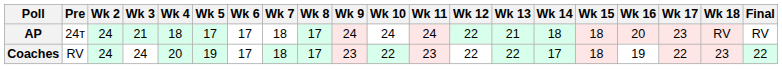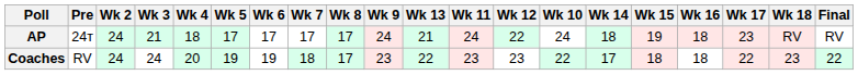columns swapped: Wk 10 <-> Wk 13
AP | Wk 7: 18 -> 17
AP | Wk 15: 18 -> 19
AP | Wk 16: 20 -> 18
Coaches | Wk 6: 17 -> 19
Coaches | Wk 12: 22 -> 23
Coaches | Wk 16: 19 -> 18
